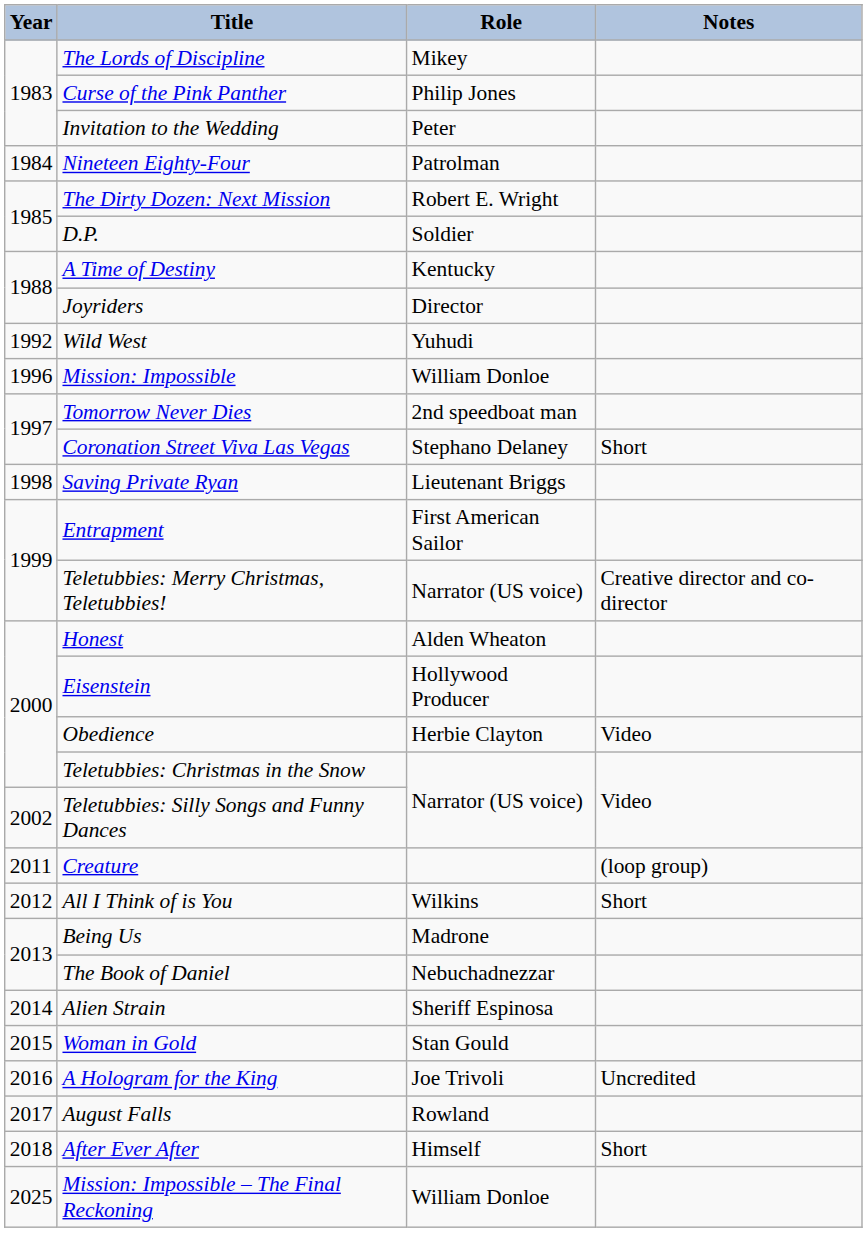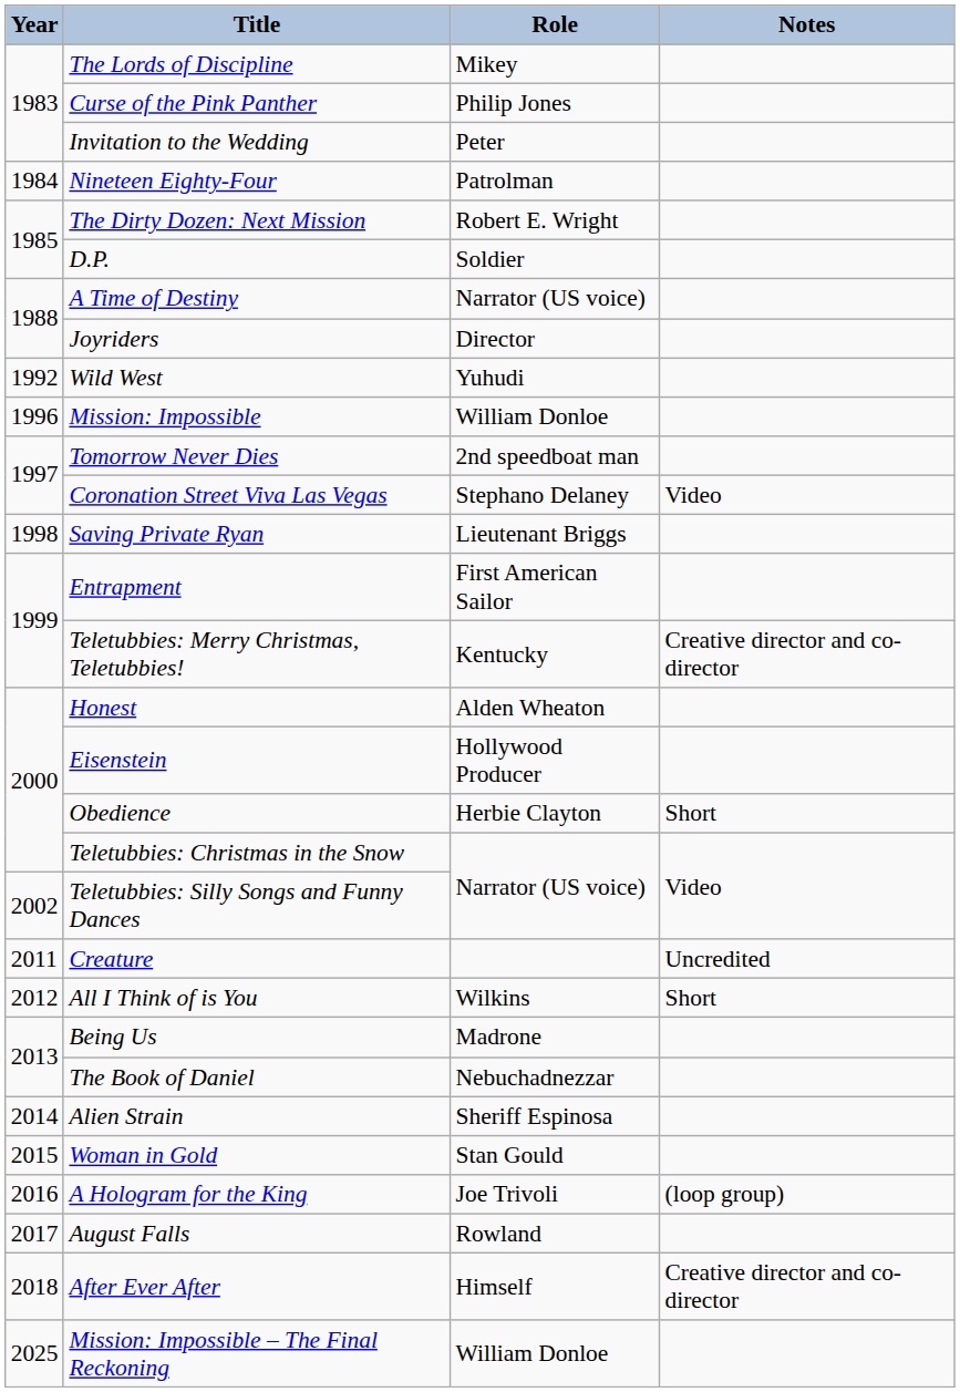A Time of Destiny | Role: Kentucky -> Narrator (US voice)
Coronation Street Viva Las Vegas | Notes: Short -> Video
Teletubbies: Merry Christmas, Teletubbies! | Role: Narrator (US voice) -> Kentucky
Obedience | Notes: Video -> Short
Creature | Notes: (loop group) -> Uncredited
A Hologram for the King | Notes: Uncredited -> (loop group)
After Ever After | Notes: Short -> Creative director and co-director
